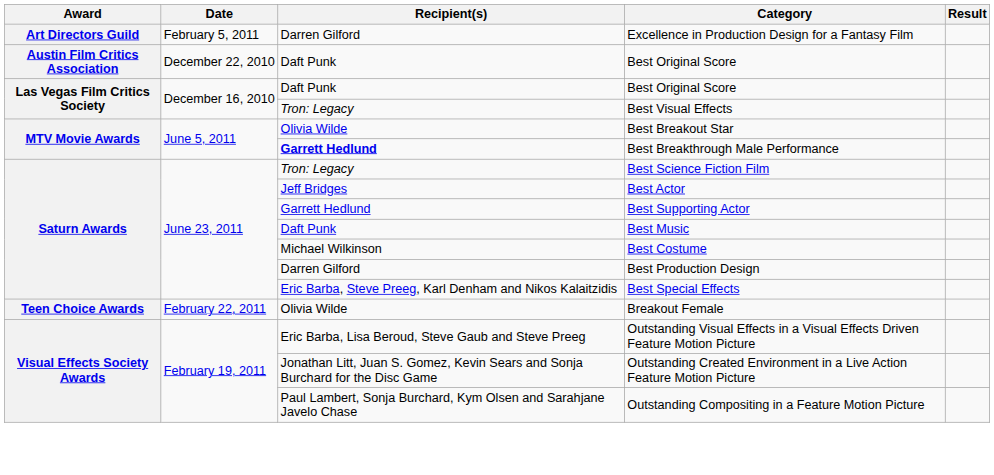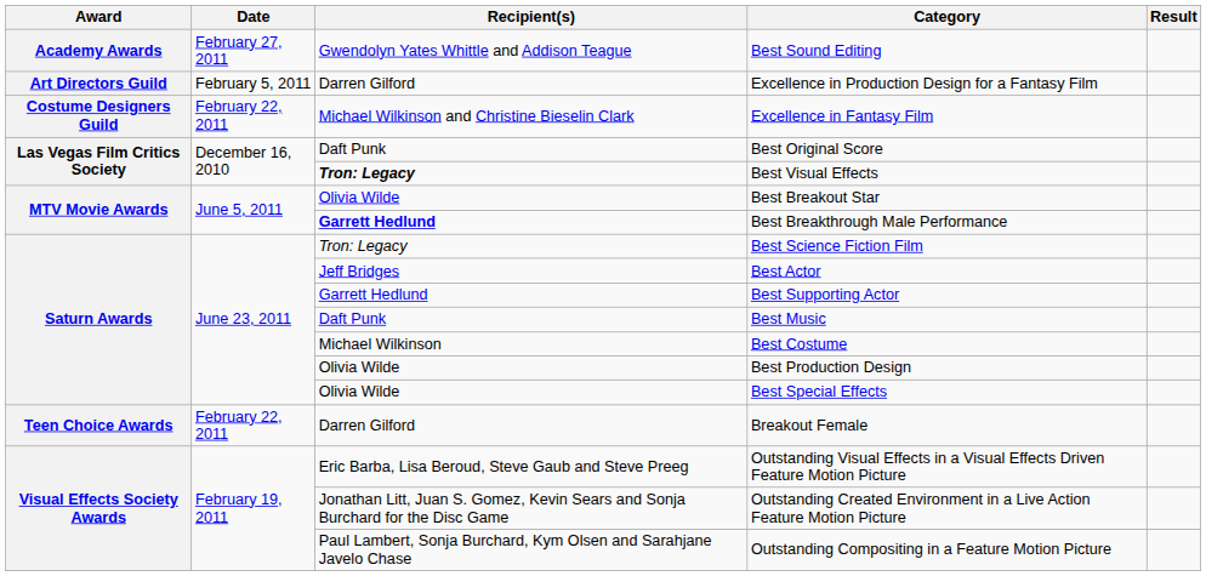+ row: Academy Awards | February 27, 2011 | Gwendolyn Yates Whittle and Addison Teague | Best Sound Editing
- row: Austin Film Critics Association | December 22, 2010 | Daft Punk | Best Original Score
+ row: Costume Designers Guild | February 22, 2011 | Michael Wilkinson and Christine Bieselin Clark | Excellence in Fantasy Film
Best Visual Effects | Recipient(s): normal -> bold
Best Production Design | Recipient(s): Darren Gilford -> Olivia Wilde
Best Special Effects | Recipient(s): Eric Barba, Steve Preeg, Karl Denham and Nikos Kalaitzidis -> Olivia Wilde
Breakout Female | Recipient(s): Olivia Wilde -> Darren Gilford
